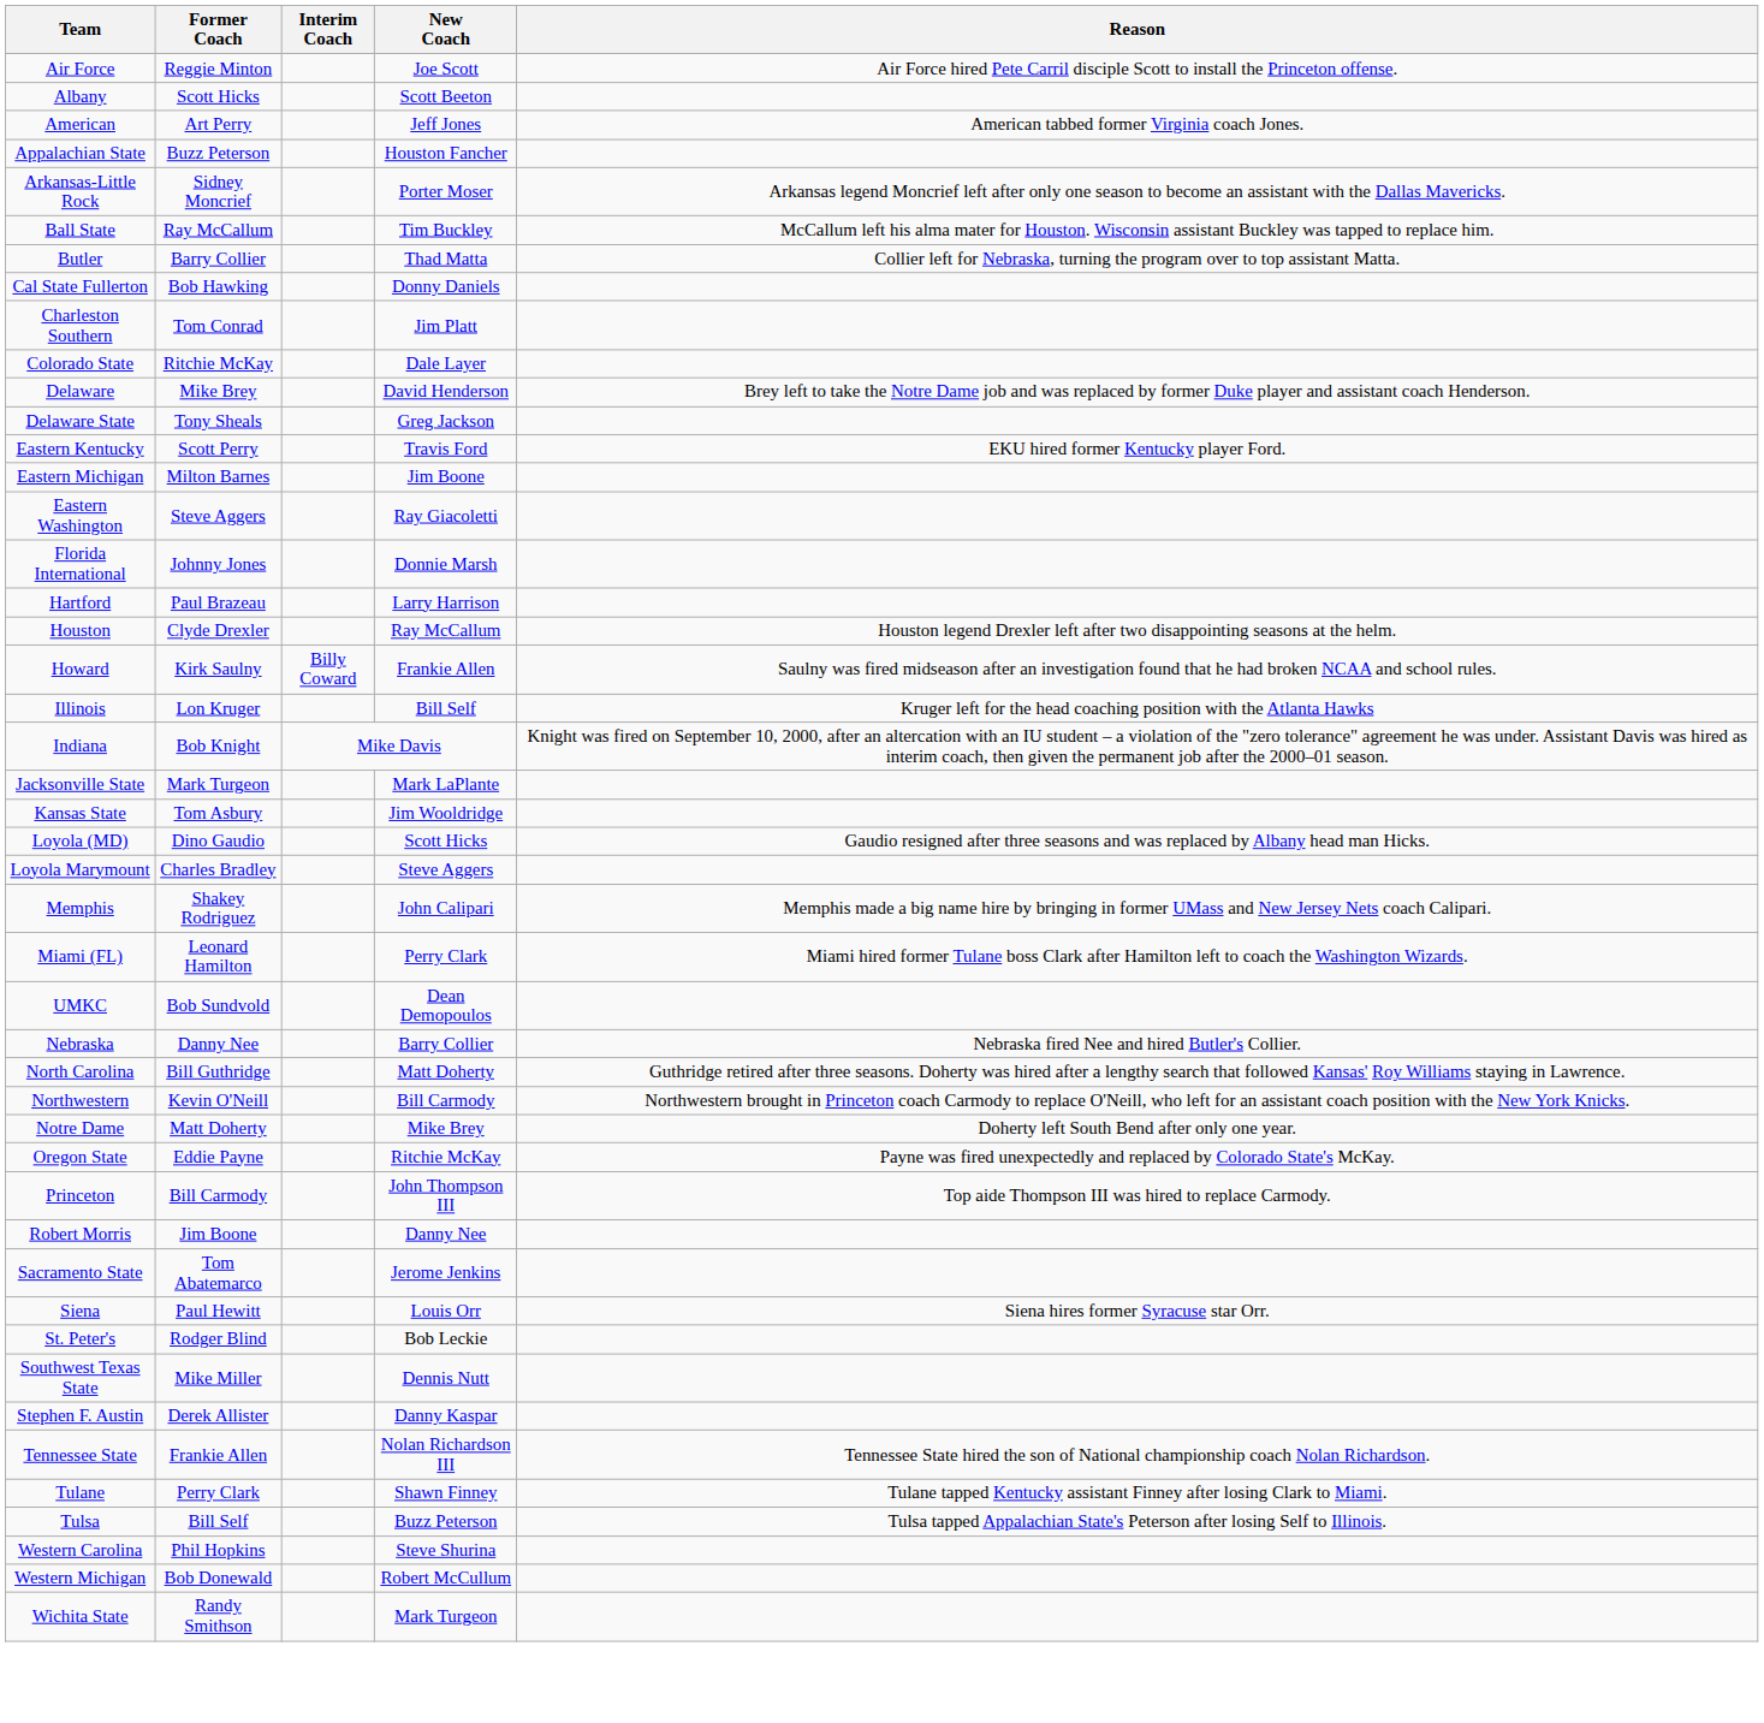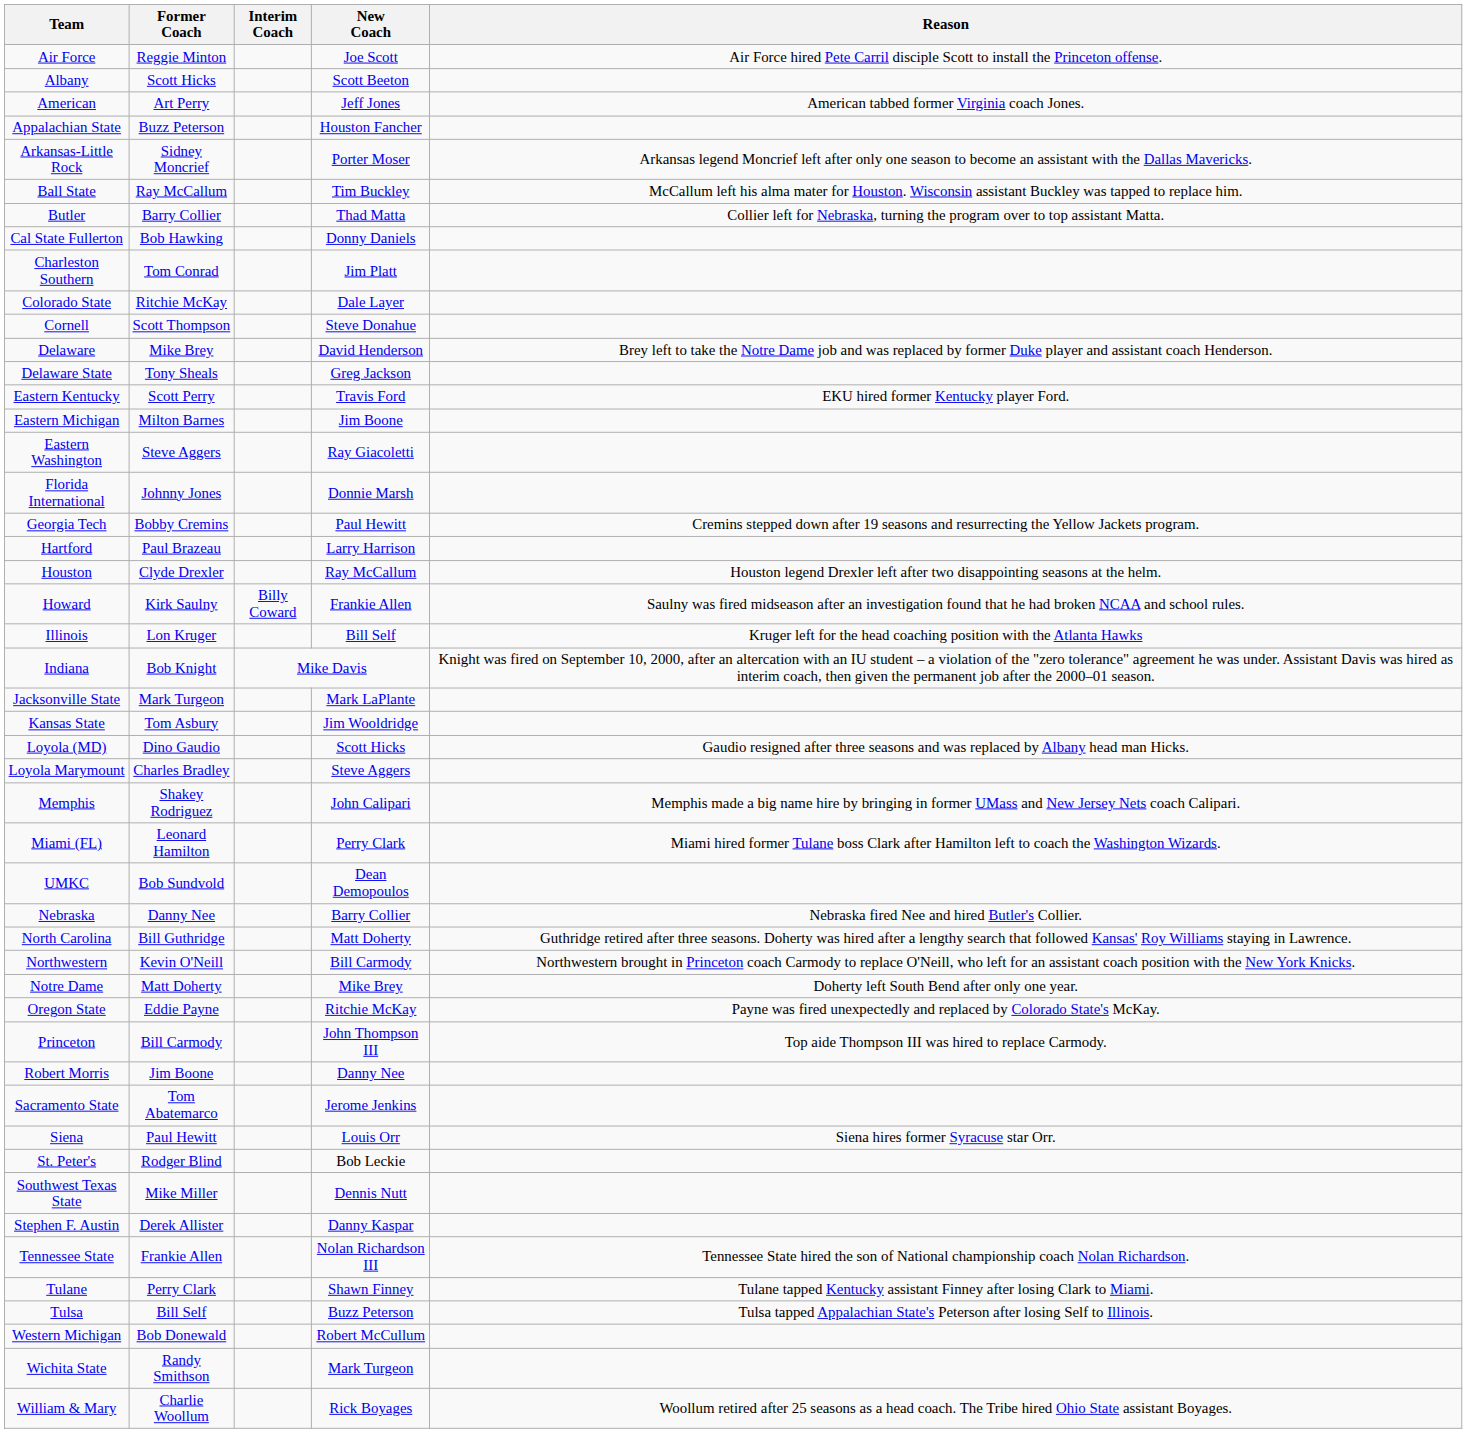+ row: Cornell | Scott Thompson | Steve Donahue
+ row: Georgia Tech | Bobby Cremins | Paul Hewitt | Cremins stepped down after 19 seasons and resurrecting the Yellow Jackets program.
- row: Western Carolina | Phil Hopkins | Steve Shurina
+ row: William & Mary | Charlie Woollum | Rick Boyages | Woollum retired after 25 seasons as a head coach. The Tribe hired Ohio State assistant Boyages.
